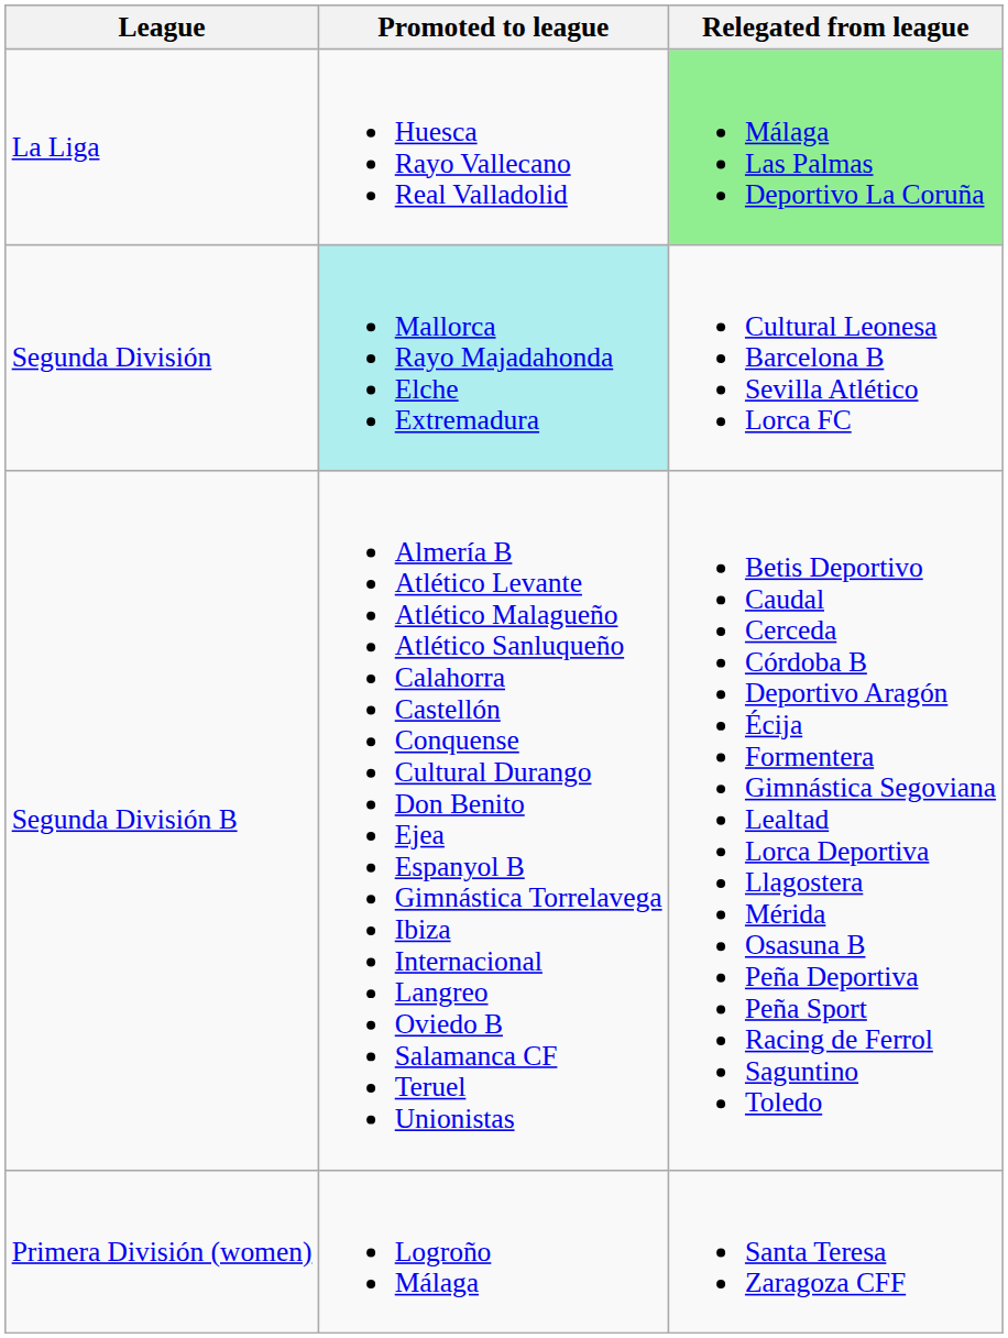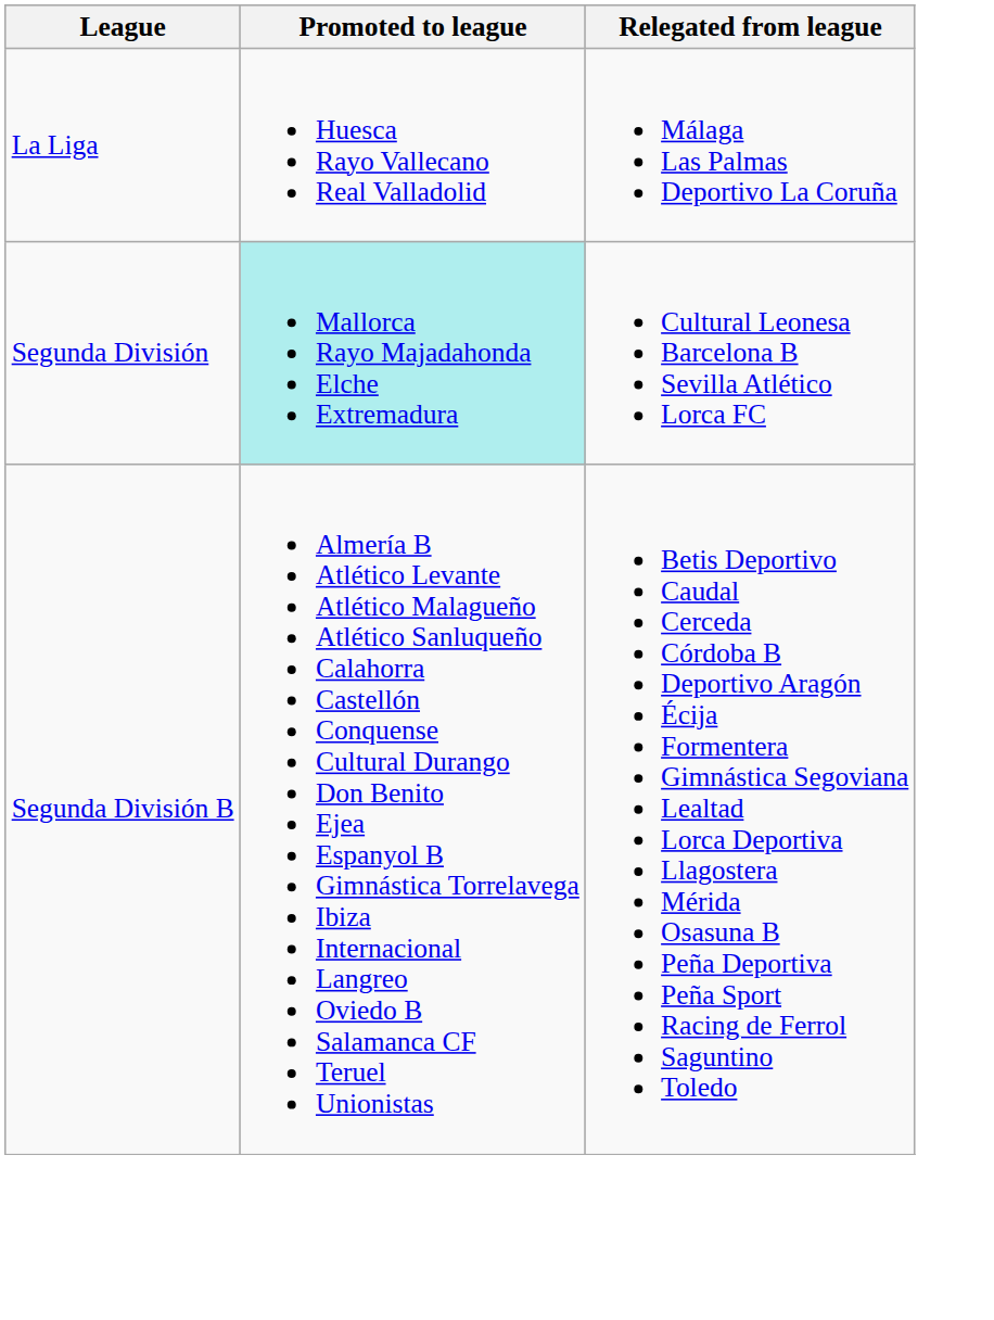La Liga | Relegated from league: lightgreen background -> no background
- row: Primera División (women) | Logroño Málaga | Santa Teresa Zaragoza CFF
